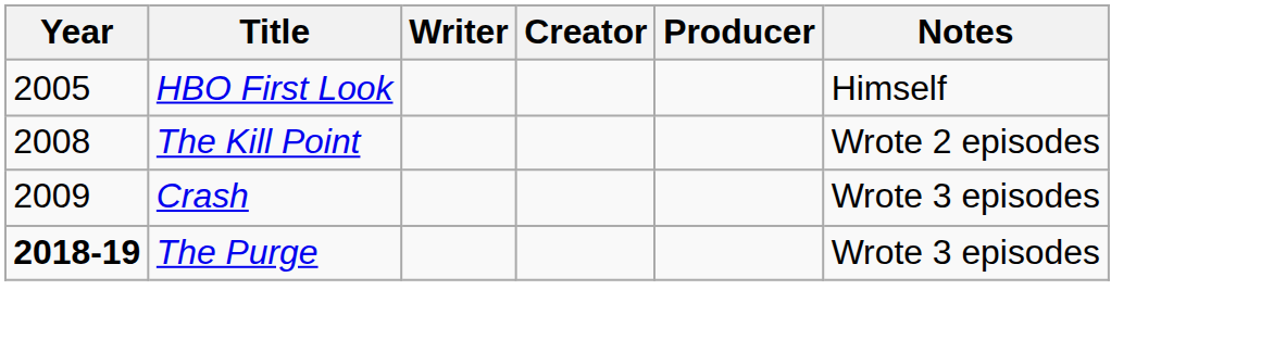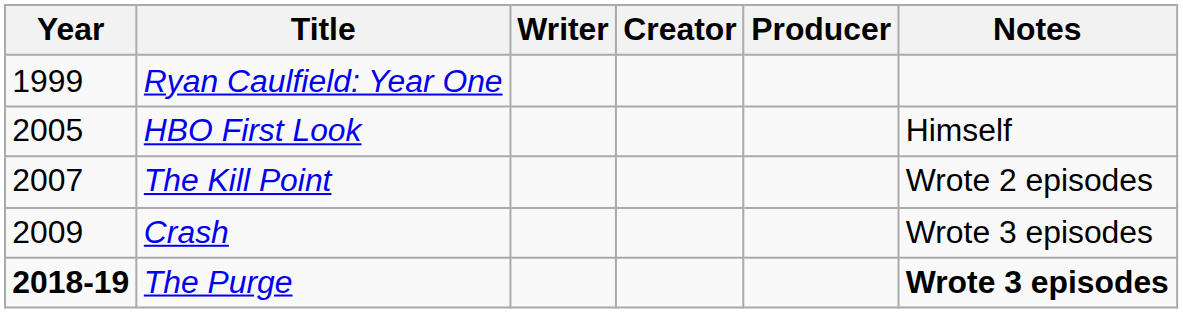+ row: 1999 | Ryan Caulfield: Year One
The Kill Point | Year: 2008 -> 2007
The Purge | Notes: normal -> bold
